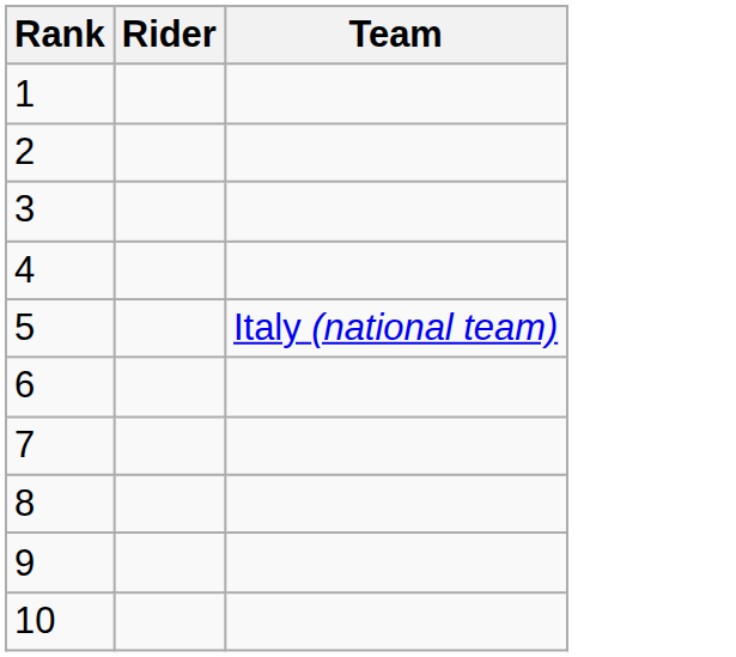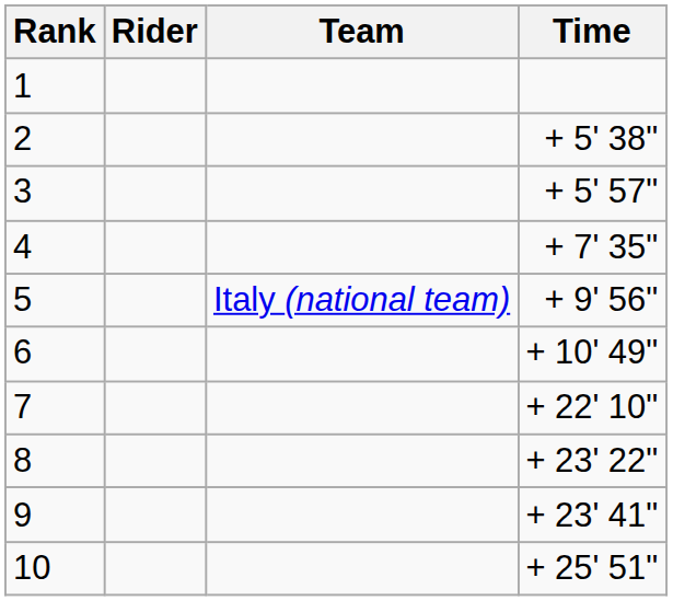+ column: Time | + 5' 38" | + 5' 57" | + 7' 35" | + 9' 56" | + 10' 49" | + 22' 10" | + 23' 22" | + 23' 41" | + 25' 51"
